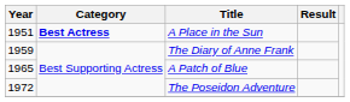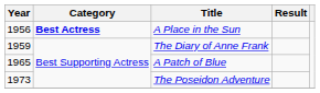A Place in the Sun | Year: 1951 -> 1956
The Poseidon Adventure | Year: 1972 -> 1973
